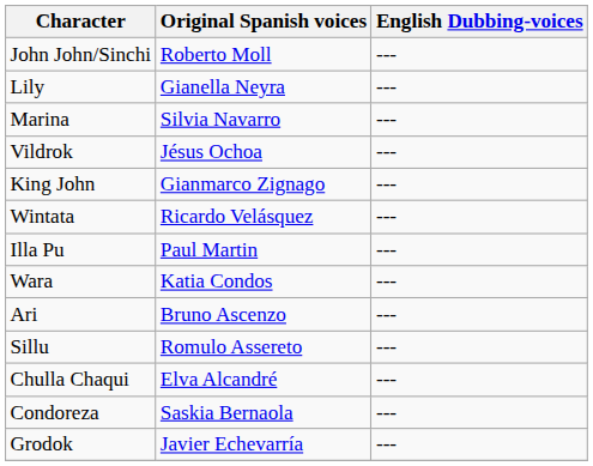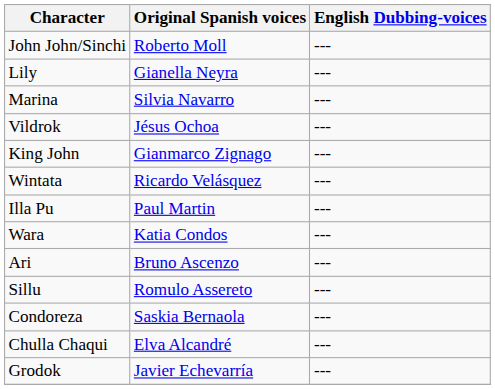rows swapped: Chulla Chaqui <-> Condoreza
